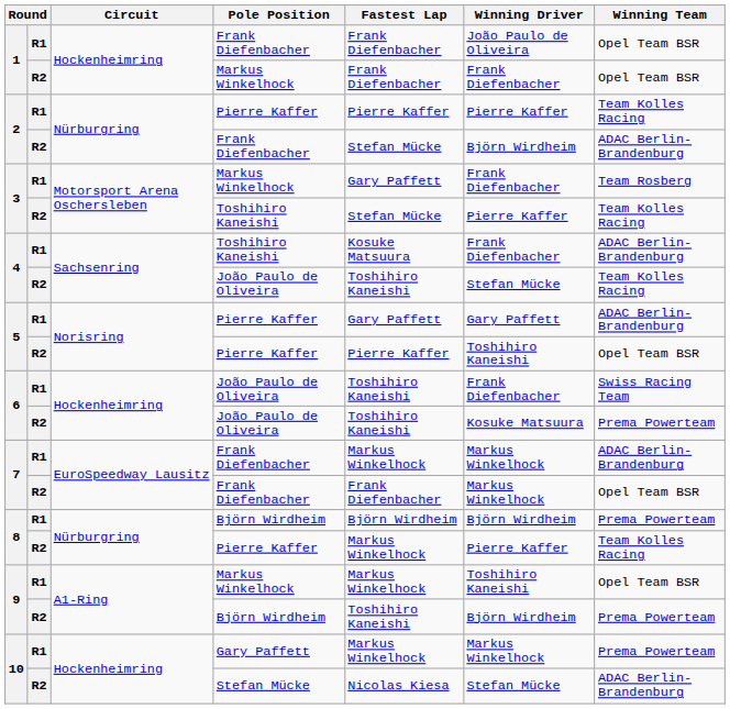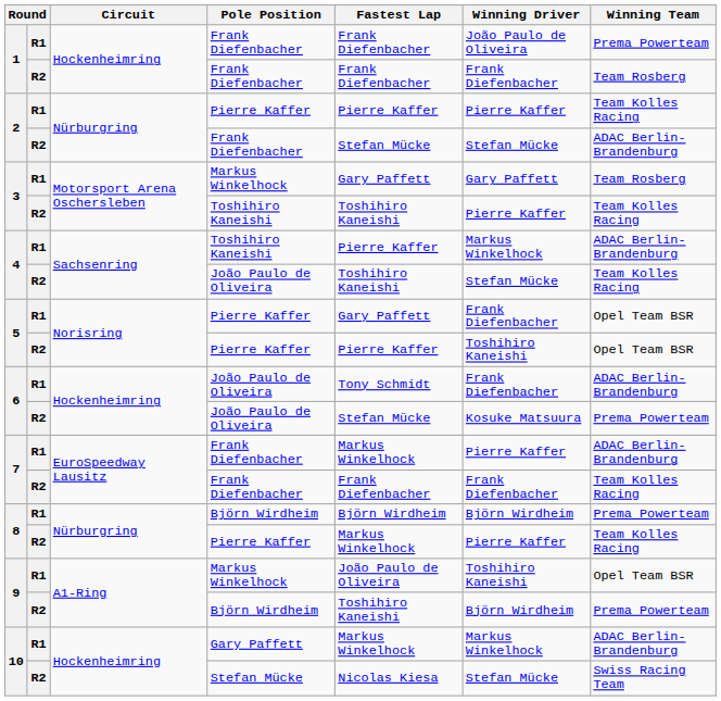1 / R1 | Winning Team: Opel Team BSR -> Prema Powerteam
1 / R2 | Pole Position: Markus Winkelhock -> Frank Diefenbacher
1 / R2 | Winning Team: Opel Team BSR -> Team Rosberg
2 / R2 | Winning Driver: Björn Wirdheim -> Stefan Mücke
3 / R1 | Winning Driver: Frank Diefenbacher -> Gary Paffett
3 / R2 | Fastest Lap: Stefan Mücke -> Toshihiro Kaneishi
4 / R1 | Fastest Lap: Kosuke Matsuura -> Pierre Kaffer
4 / R1 | Winning Driver: Frank Diefenbacher -> Markus Winkelhock
5 / R1 | Winning Driver: Gary Paffett -> Frank Diefenbacher
5 / R1 | Winning Team: ADAC Berlin-Brandenburg -> Opel Team BSR
6 / R1 | Fastest Lap: Toshihiro Kaneishi -> Tony Schmidt
6 / R1 | Winning Team: Swiss Racing Team -> ADAC Berlin-Brandenburg
6 / R2 | Fastest Lap: Toshihiro Kaneishi -> Stefan Mücke
7 / R1 | Winning Driver: Markus Winkelhock -> Pierre Kaffer
7 / R2 | Winning Driver: Markus Winkelhock -> Frank Diefenbacher
7 / R2 | Winning Team: Opel Team BSR -> Team Kolles Racing
9 / R1 | Fastest Lap: Markus Winkelhock -> João Paulo de Oliveira
10 / R1 | Winning Team: Prema Powerteam -> ADAC Berlin-Brandenburg
10 / R2 | Winning Team: ADAC Berlin-Brandenburg -> Swiss Racing Team
